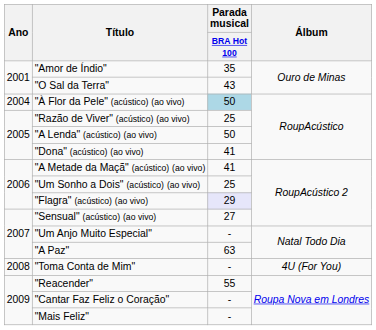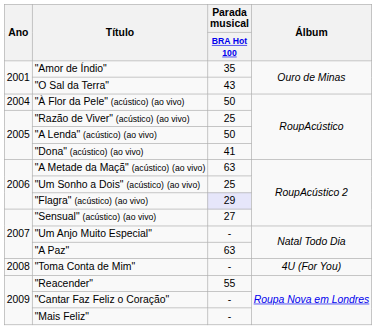"À Flor da Pele" (acústico) (ao vivo) | Parada musical / BRA Hot 100: lightblue background -> no background
"A Metade da Maçã" (acústico) (ao vivo) | Parada musical / BRA Hot 100: 41 -> 63
